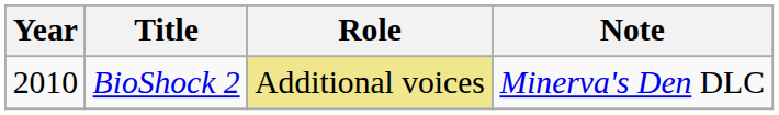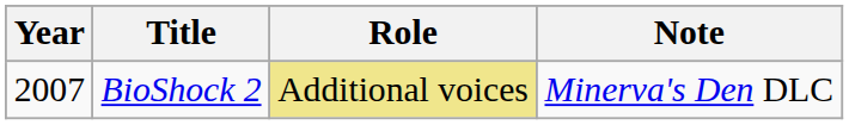BioShock 2 | Year: 2010 -> 2007
